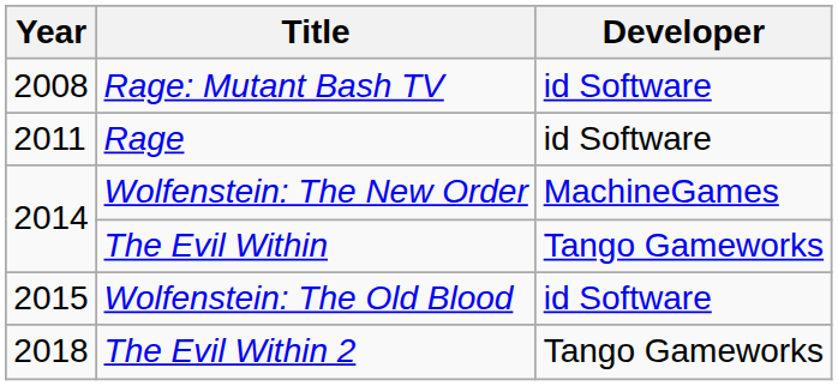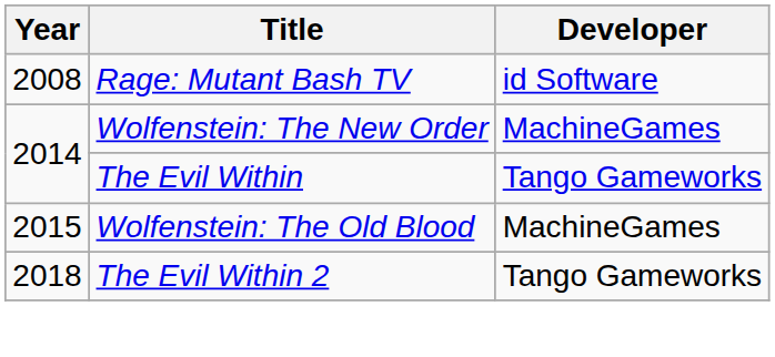- row: 2011 | Rage | id Software
Wolfenstein: The Old Blood | Developer: id Software -> MachineGames
